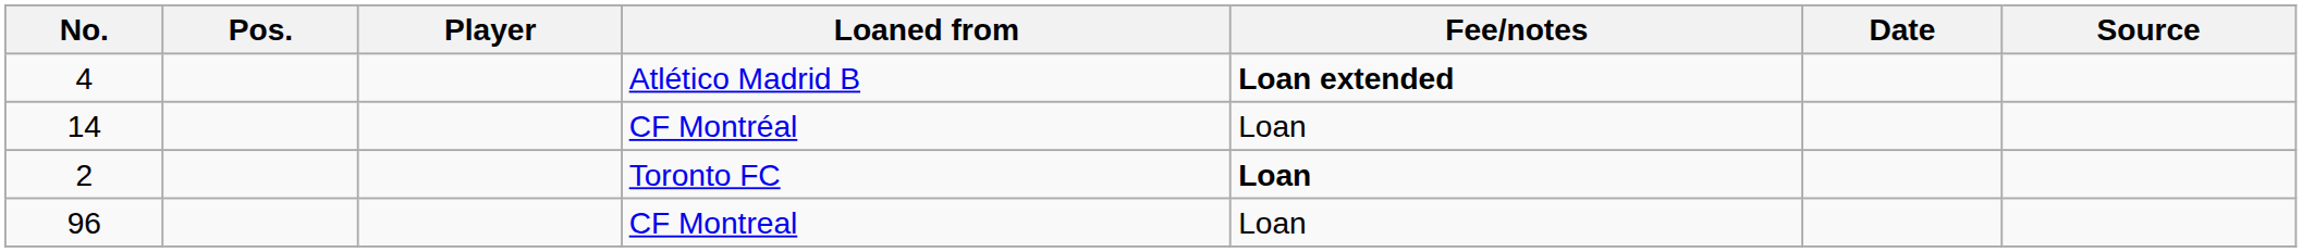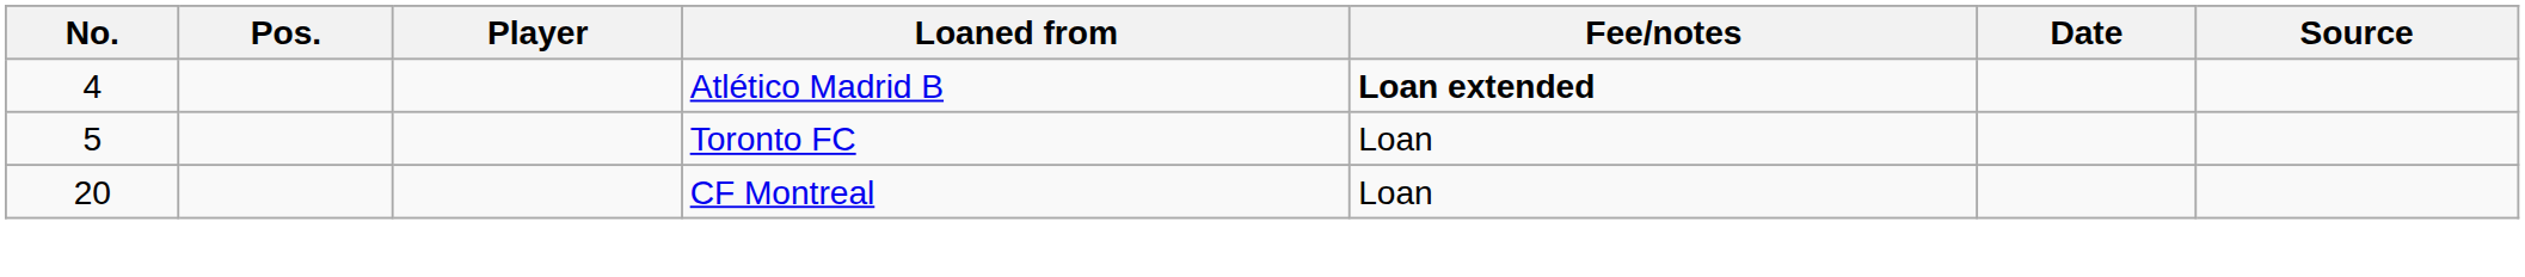- row: 14 | CF Montréal | Loan
Toronto FC | No.: 2 -> 5
Toronto FC | Fee/notes: bold -> normal
CF Montreal | No.: 96 -> 20
